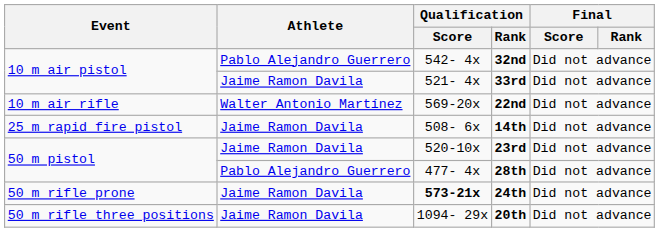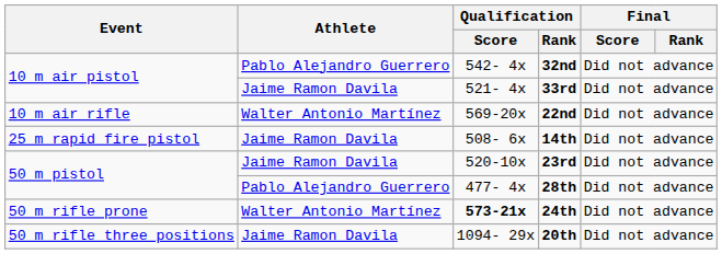24th | Athlete: Jaime Ramon Davila -> Walter Antonio Martínez
